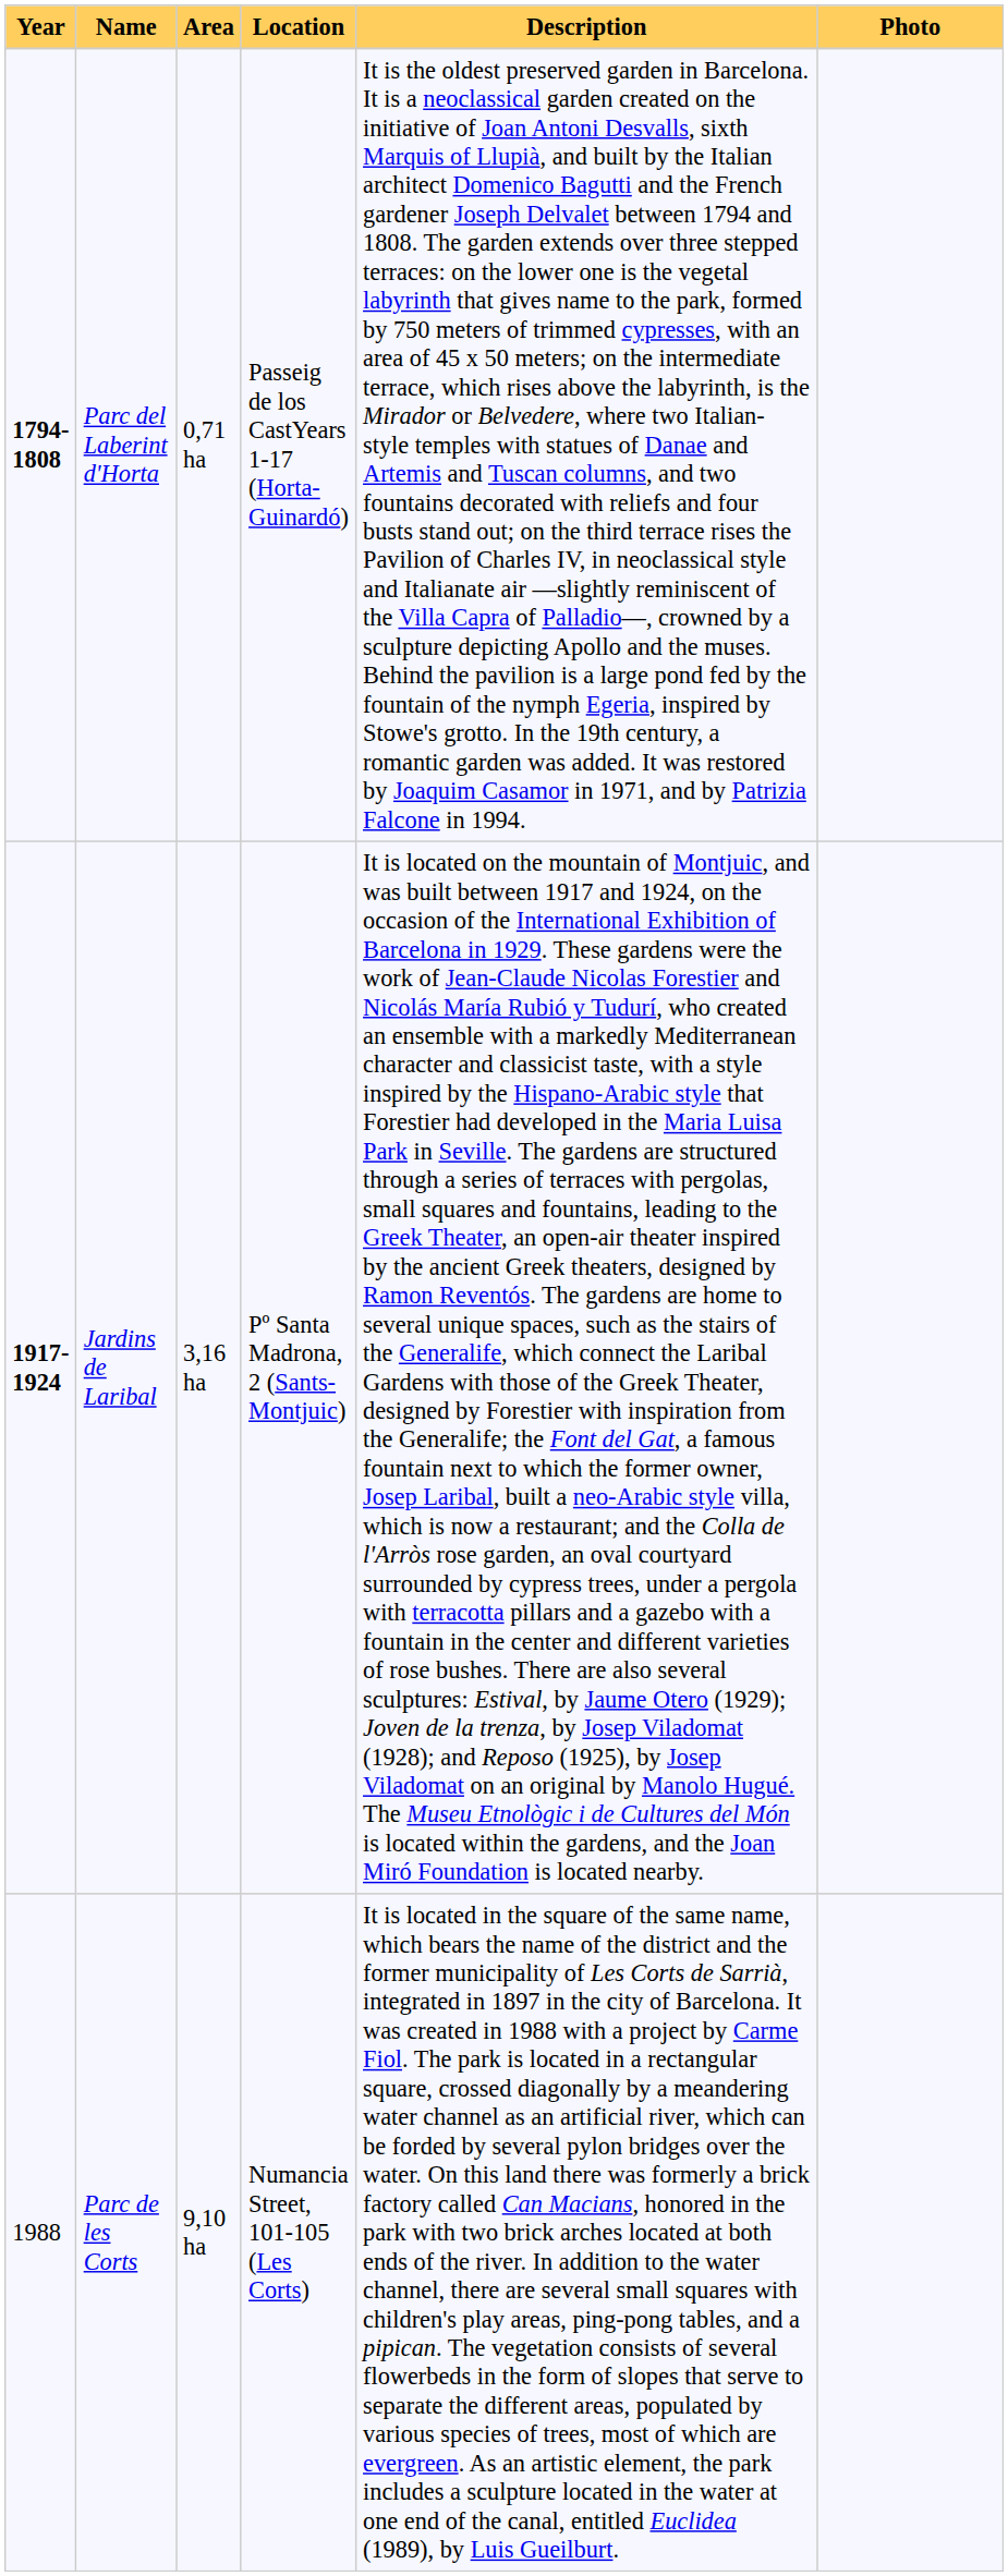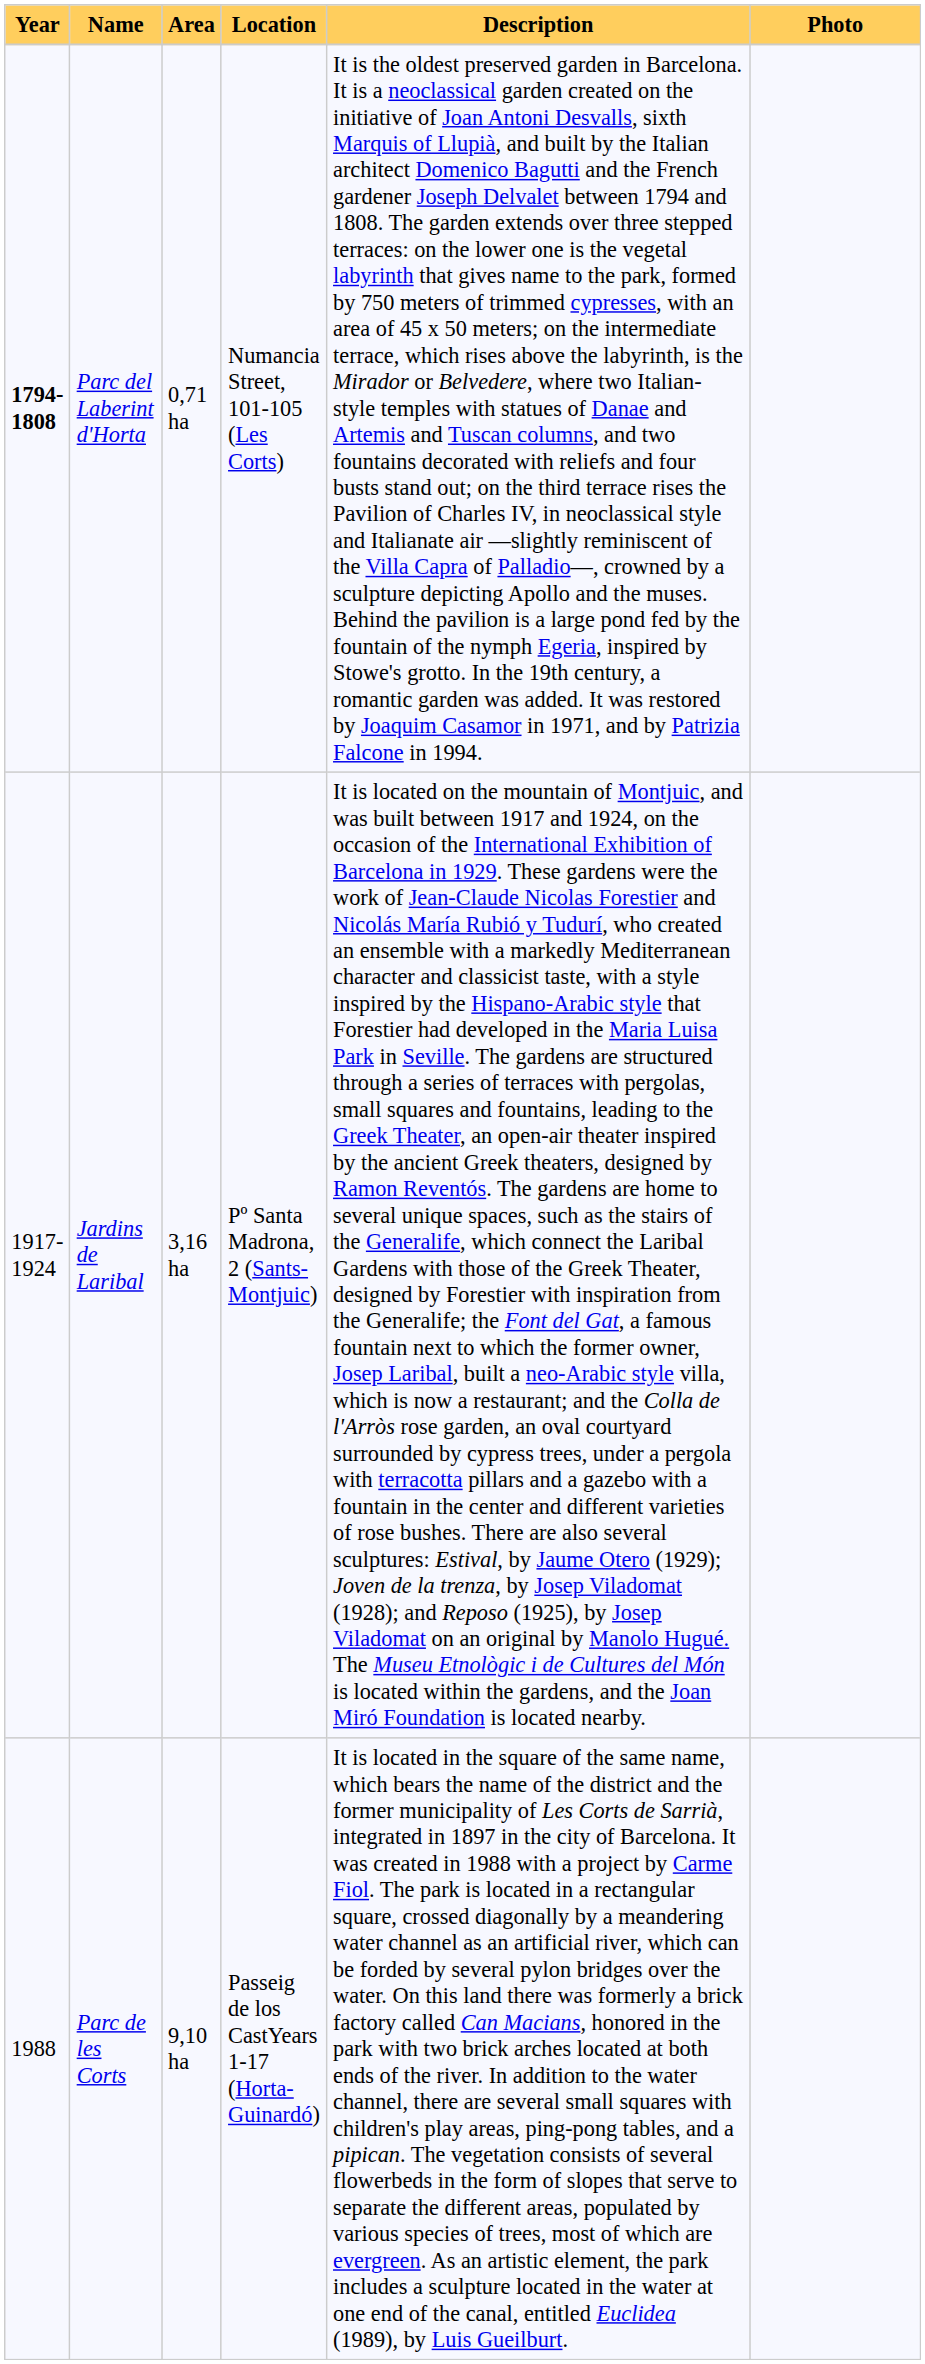Parc del Laberint d'Horta | Location: Passeig de los CastYears 1-17 (Horta-Guinardó) -> Numancia Street, 101-105 (Les Corts)
Jardins de Laribal | Year: bold -> normal
Parc de les Corts | Location: Numancia Street, 101-105 (Les Corts) -> Passeig de los CastYears 1-17 (Horta-Guinardó)
